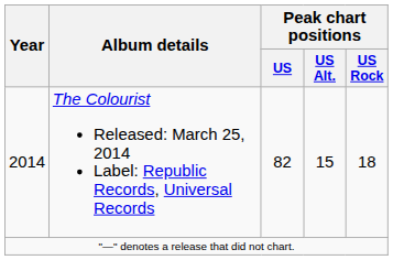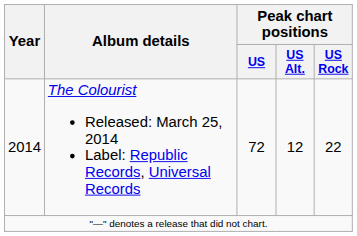2014 | Peak chart positions / US: 82 -> 72
2014 | Peak chart positions / US Alt.: 15 -> 12
2014 | Peak chart positions / US Rock: 18 -> 22
